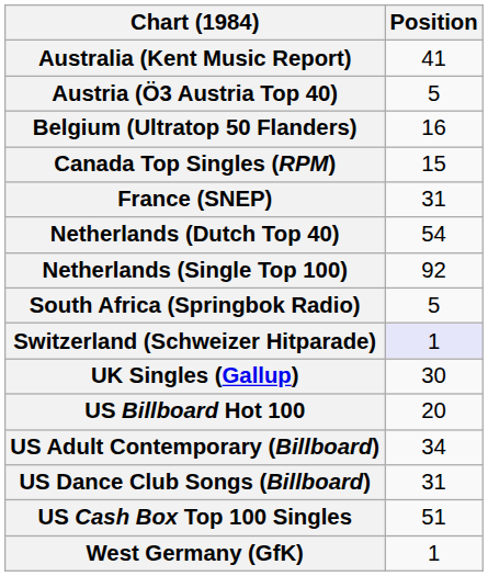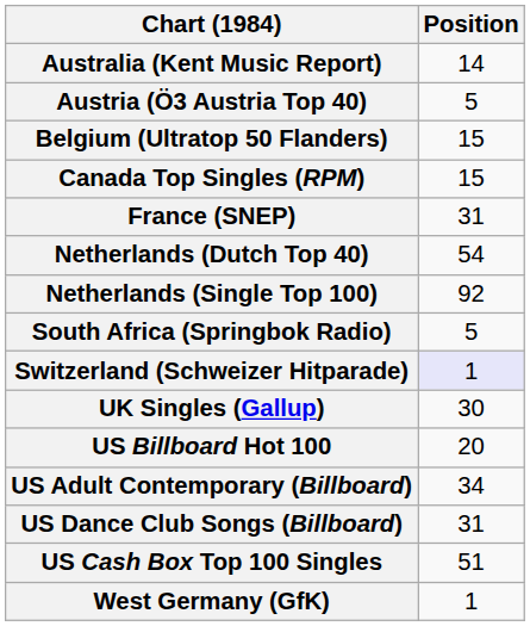Australia (Kent Music Report) | Position: 41 -> 14
Belgium (Ultratop 50 Flanders) | Position: 16 -> 15
